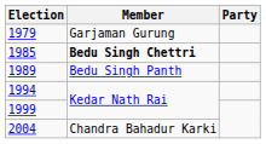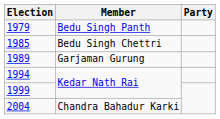1979 | Member: Garjaman Gurung -> Bedu Singh Panth
1985 | Member: bold -> normal
1989 | Member: Bedu Singh Panth -> Garjaman Gurung
